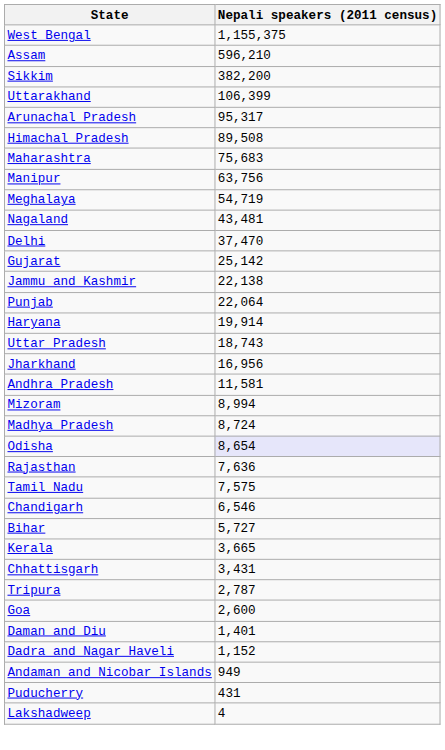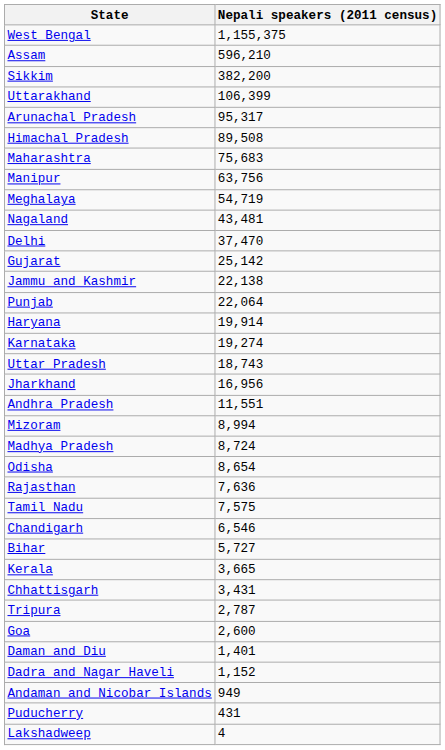+ row: Karnataka | 19,274
Andhra Pradesh | Nepali speakers (2011 census): 11,581 -> 11,551
Odisha | Nepali speakers (2011 census): lavender background -> no background
